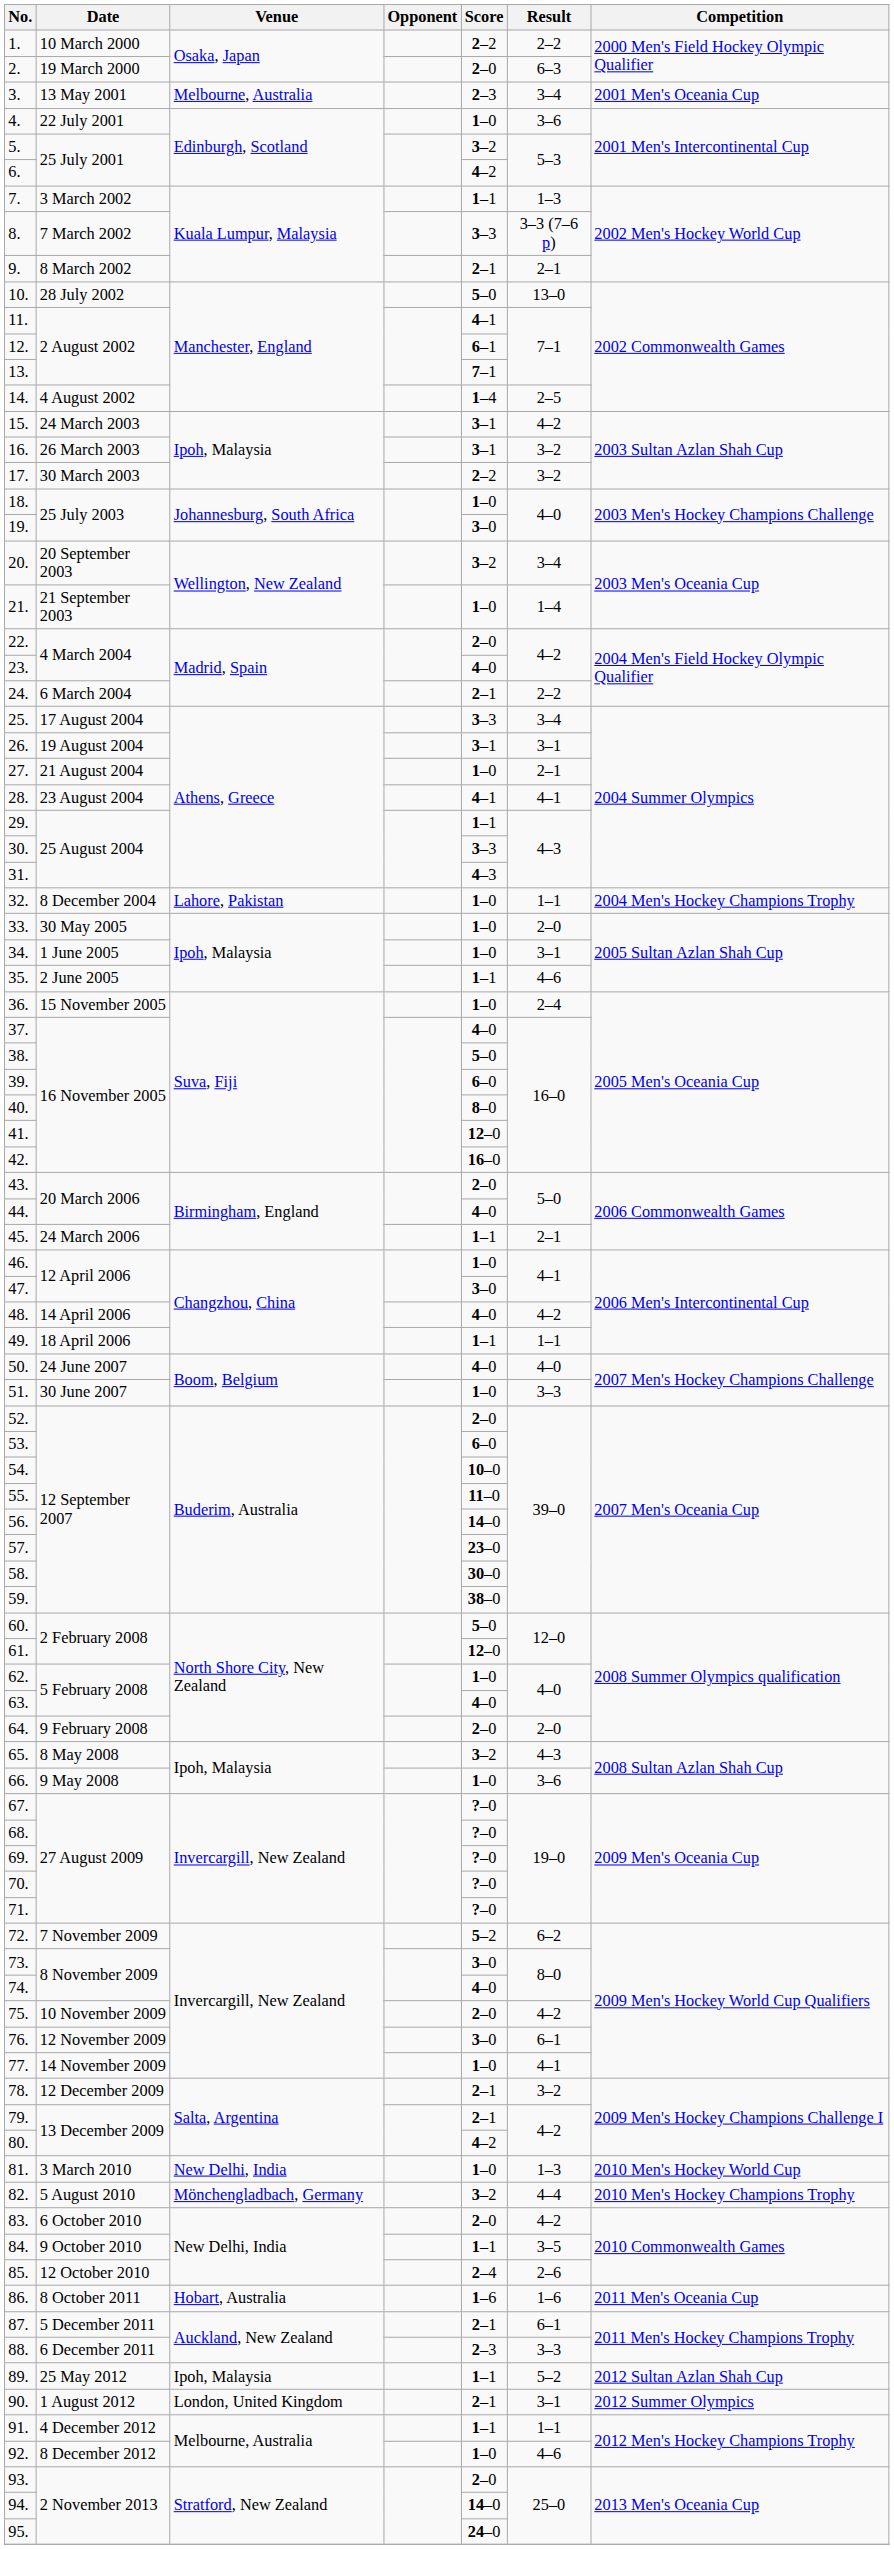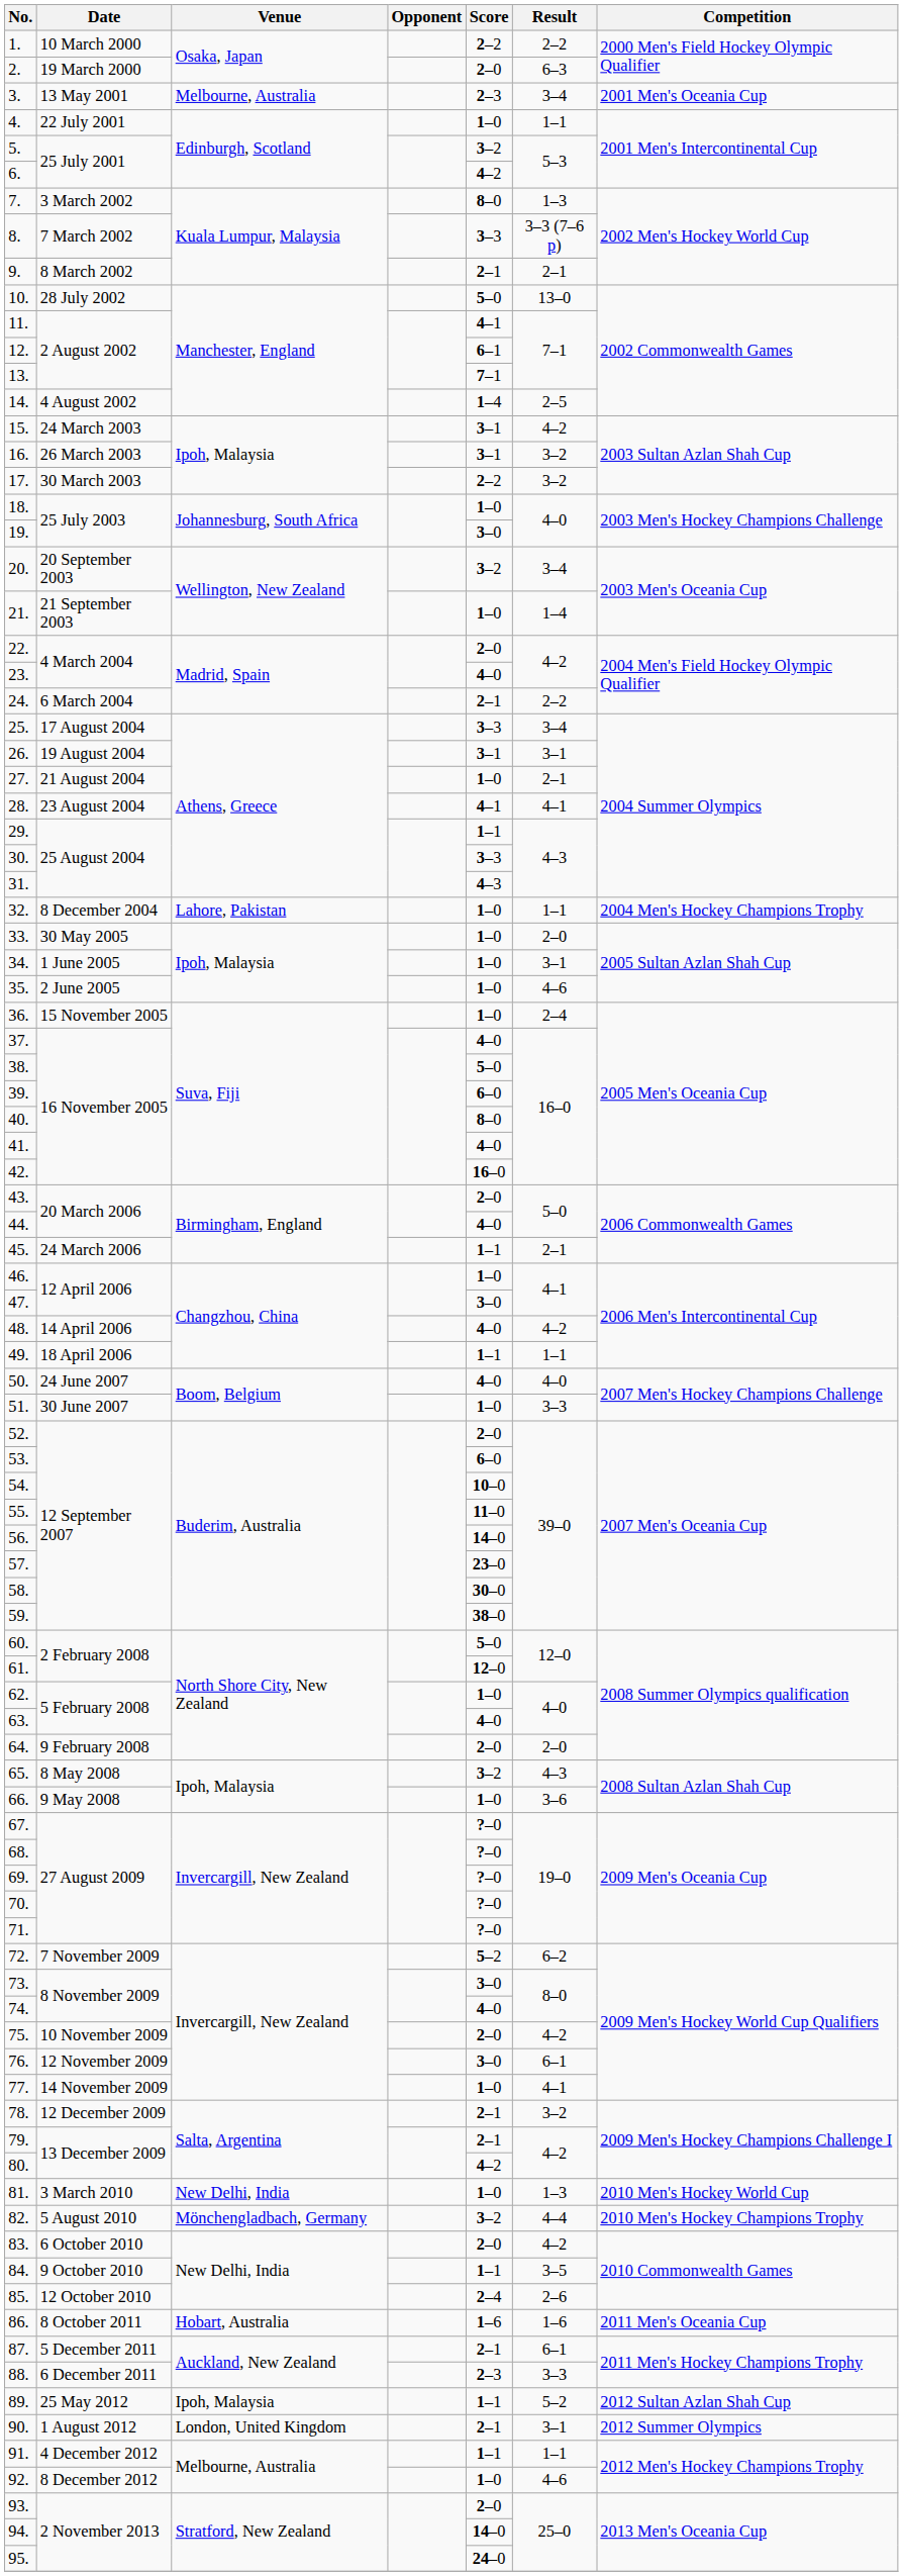4. | Result: 3–6 -> 1–1
7. | Score: 1–1 -> 8–0
35. | Score: 1–1 -> 1–0
41. | Score: 12–0 -> 4–0
